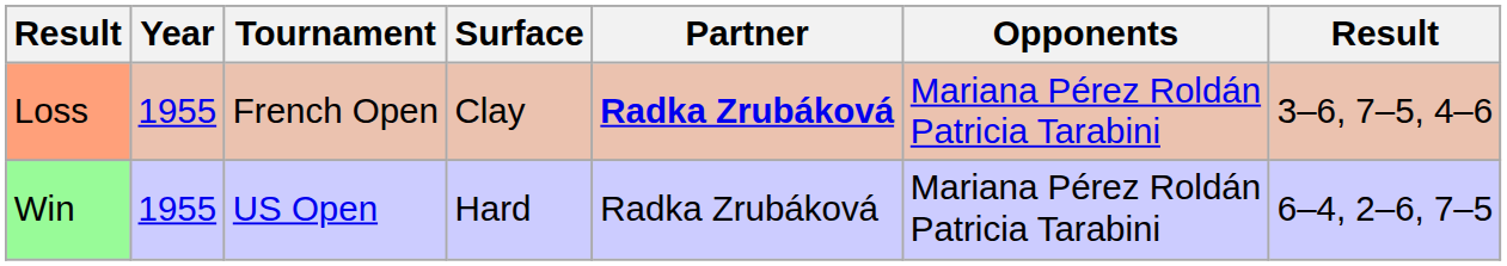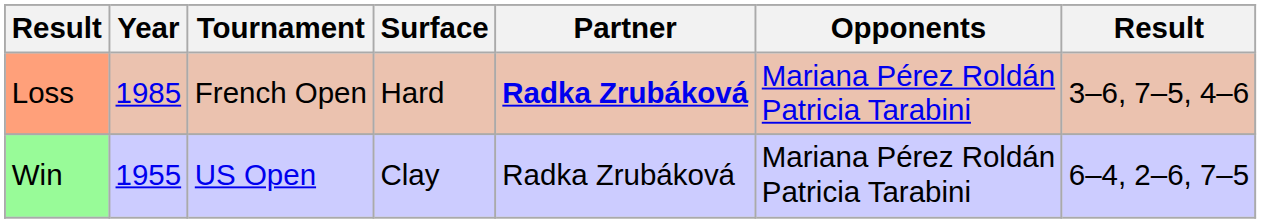Loss | Year: 1955 -> 1985
Loss | Surface: Clay -> Hard
Win | Surface: Hard -> Clay
